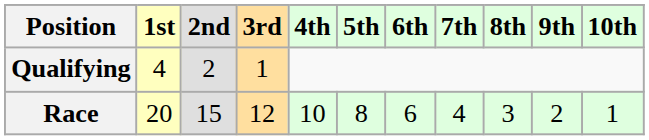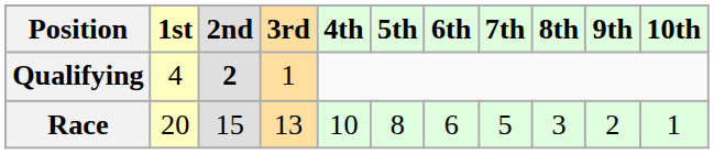Qualifying | 2nd: normal -> bold
Race | 3rd: 12 -> 13
Race | 7th: 4 -> 5
